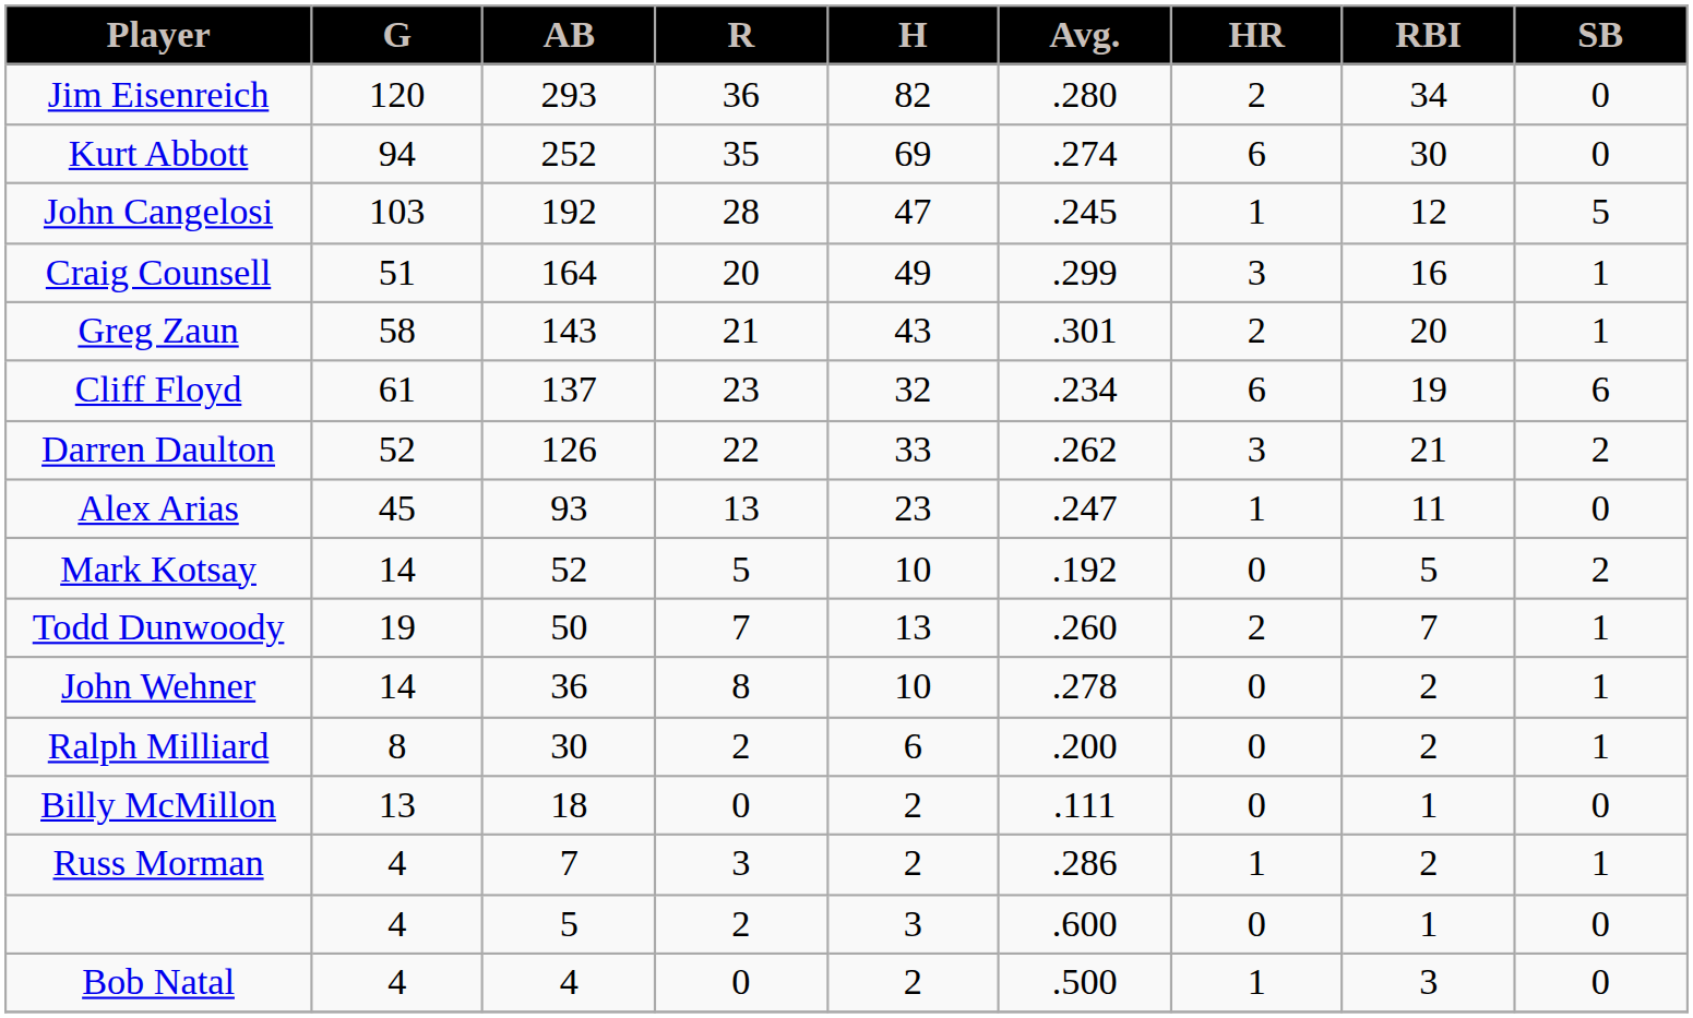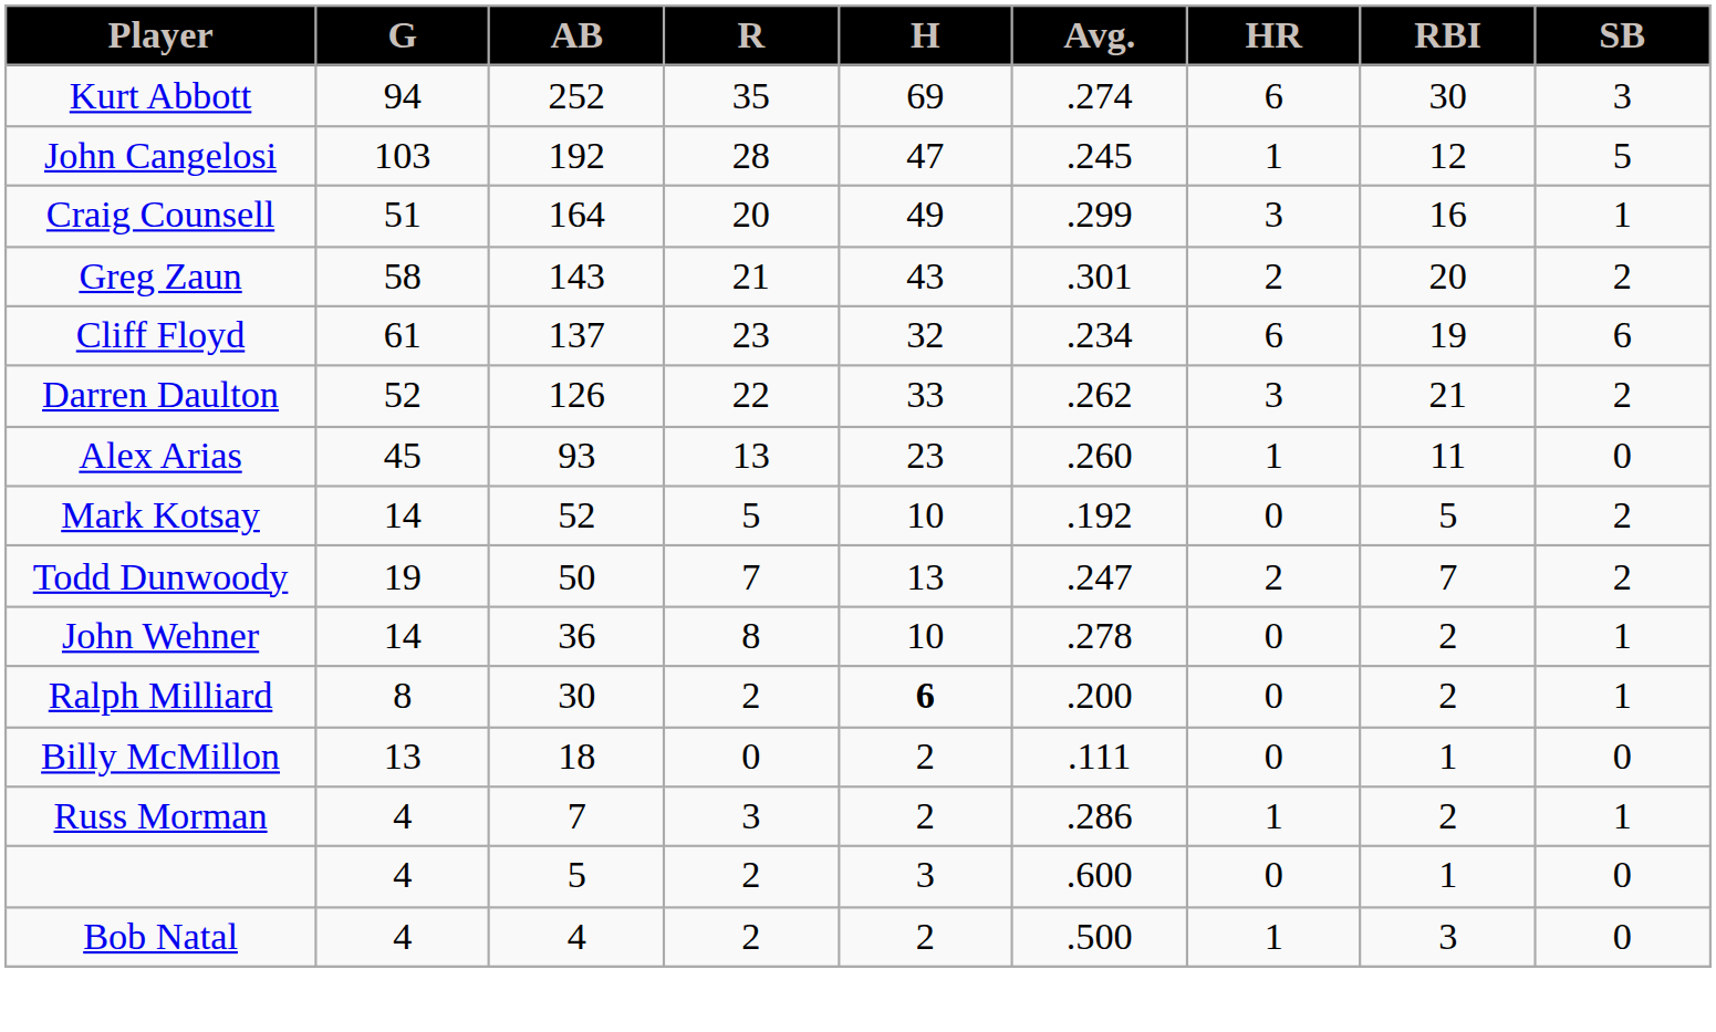- row: Jim Eisenreich | 120 | 293 | 36 | 82 | .280 | 2 | 34 | 0
Kurt Abbott | SB: 0 -> 3
Greg Zaun | SB: 1 -> 2
Alex Arias | Avg.: .247 -> .260
Todd Dunwoody | Avg.: .260 -> .247
Todd Dunwoody | SB: 1 -> 2
Ralph Milliard | H: normal -> bold
Bob Natal | R: 0 -> 2
